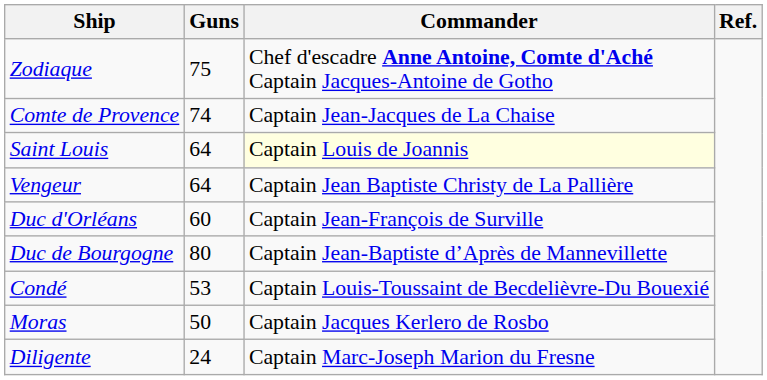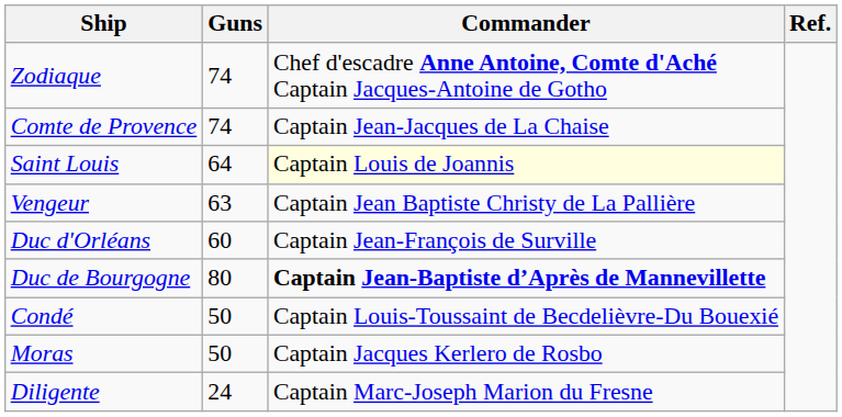Zodiaque | Guns: 75 -> 74
Vengeur | Guns: 64 -> 63
Duc de Bourgogne | Commander: normal -> bold
Condé | Guns: 53 -> 50
